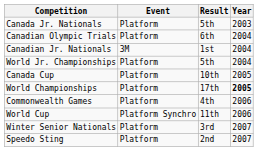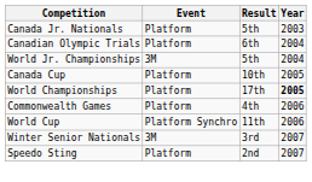- row: Canadian Jr. Nationals | 3M | 1st | 2004
World Jr. Championships | Event: Platform -> 3M
Winter Senior Nationals | Event: Platform -> 3M
